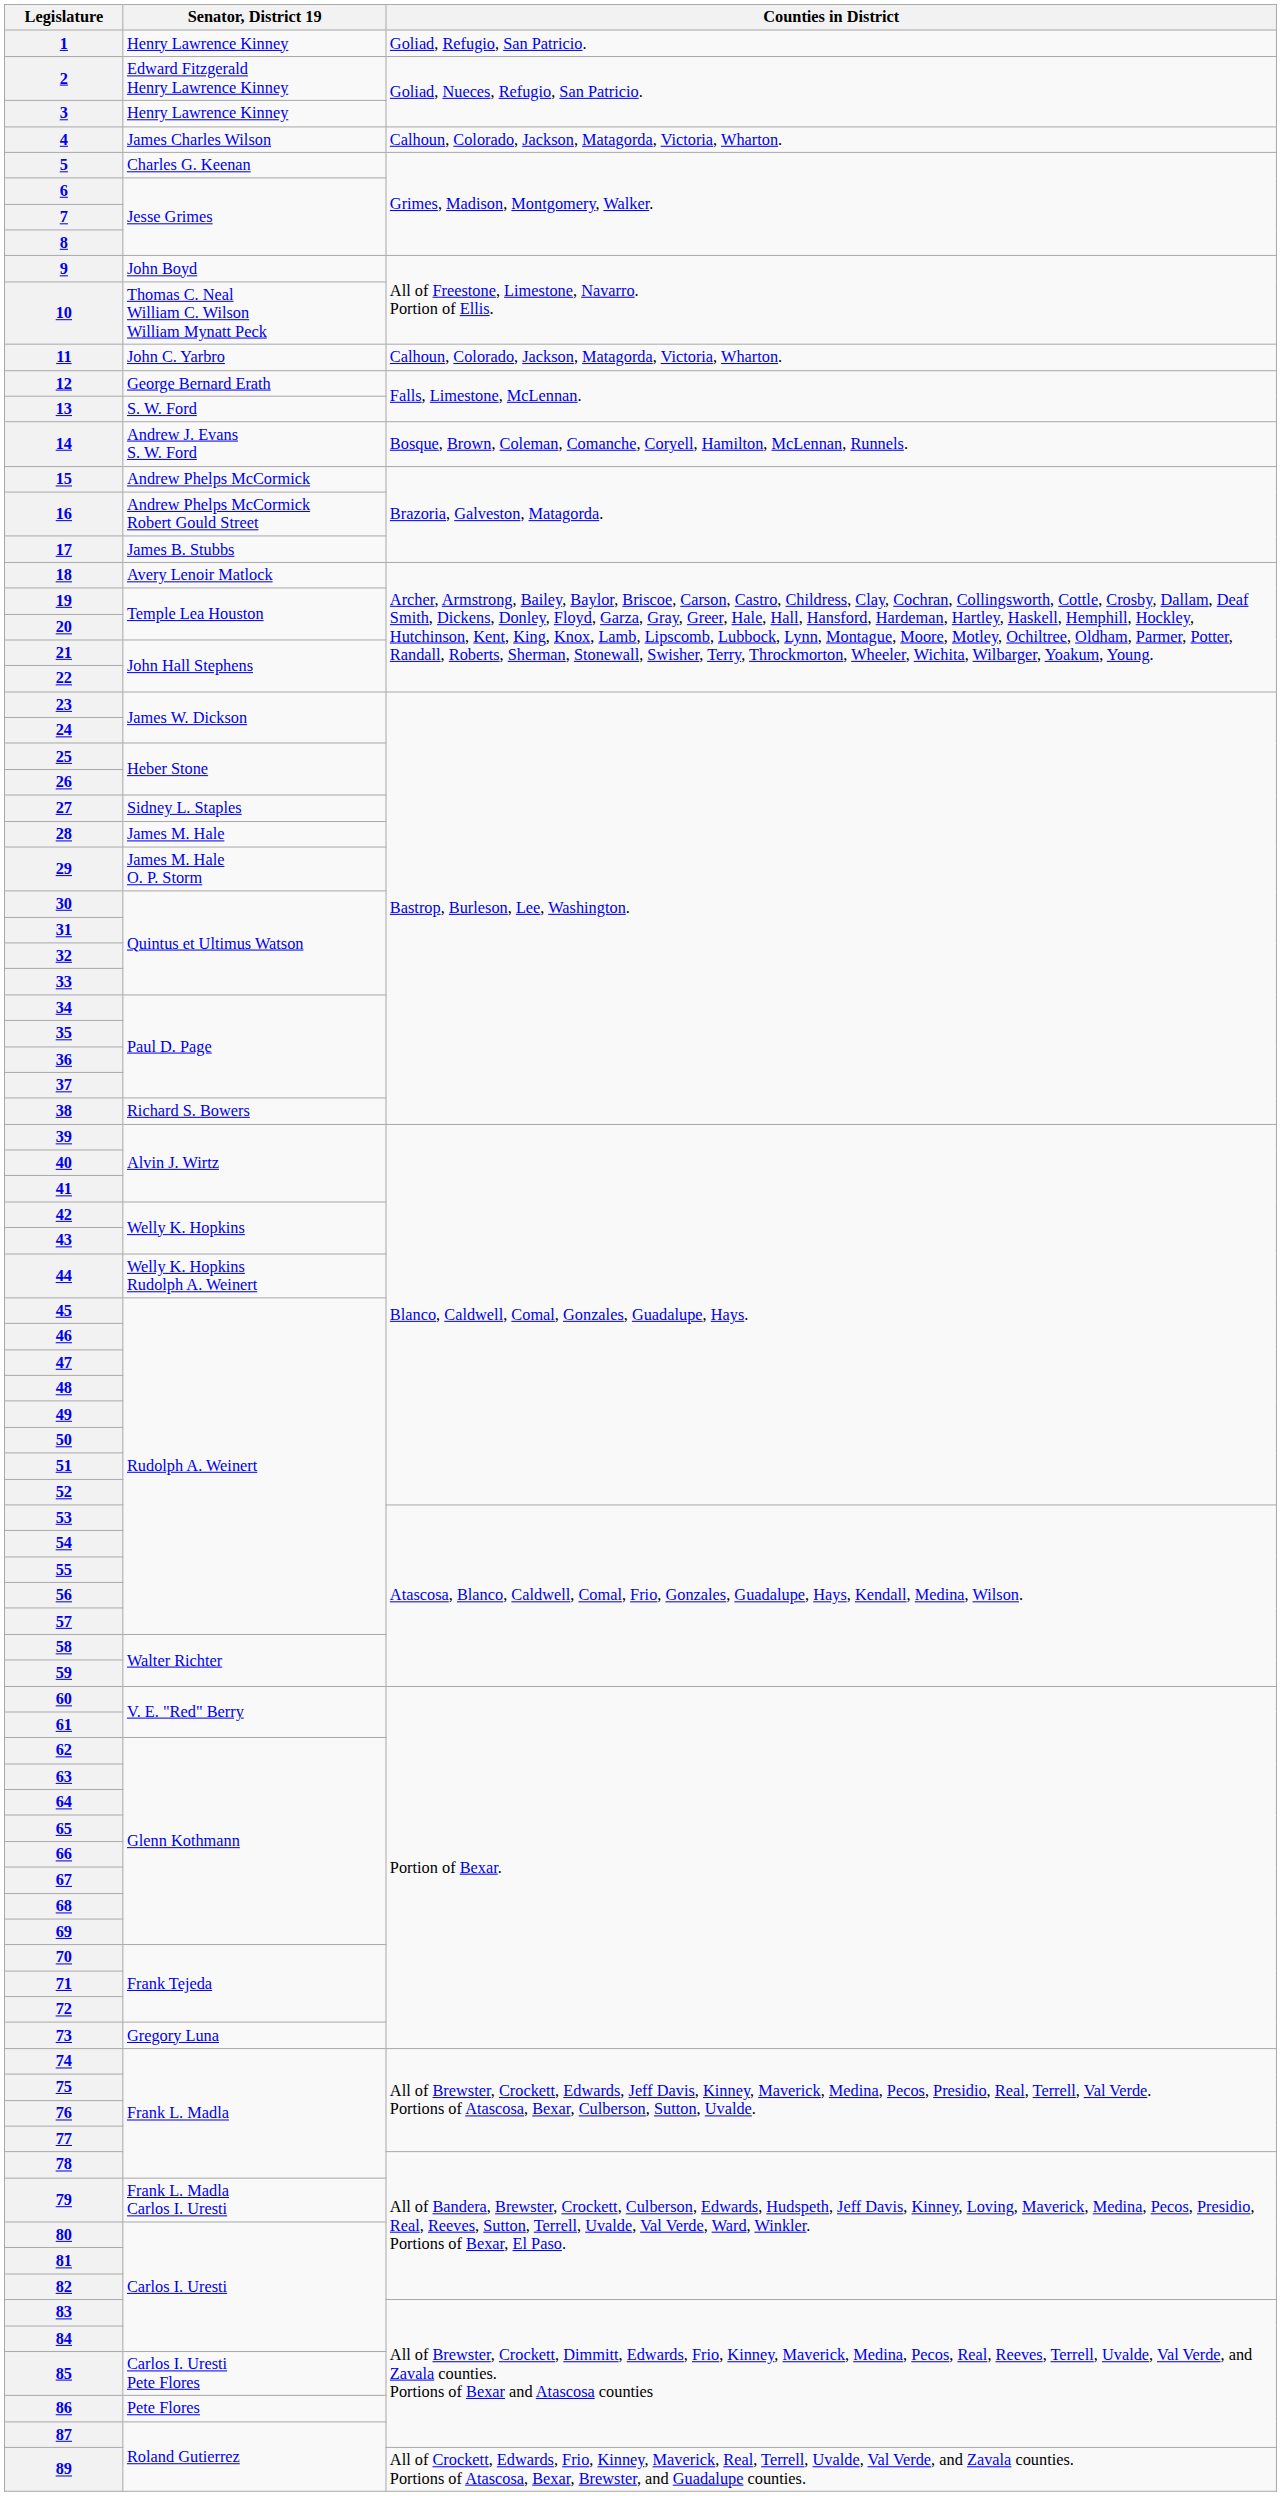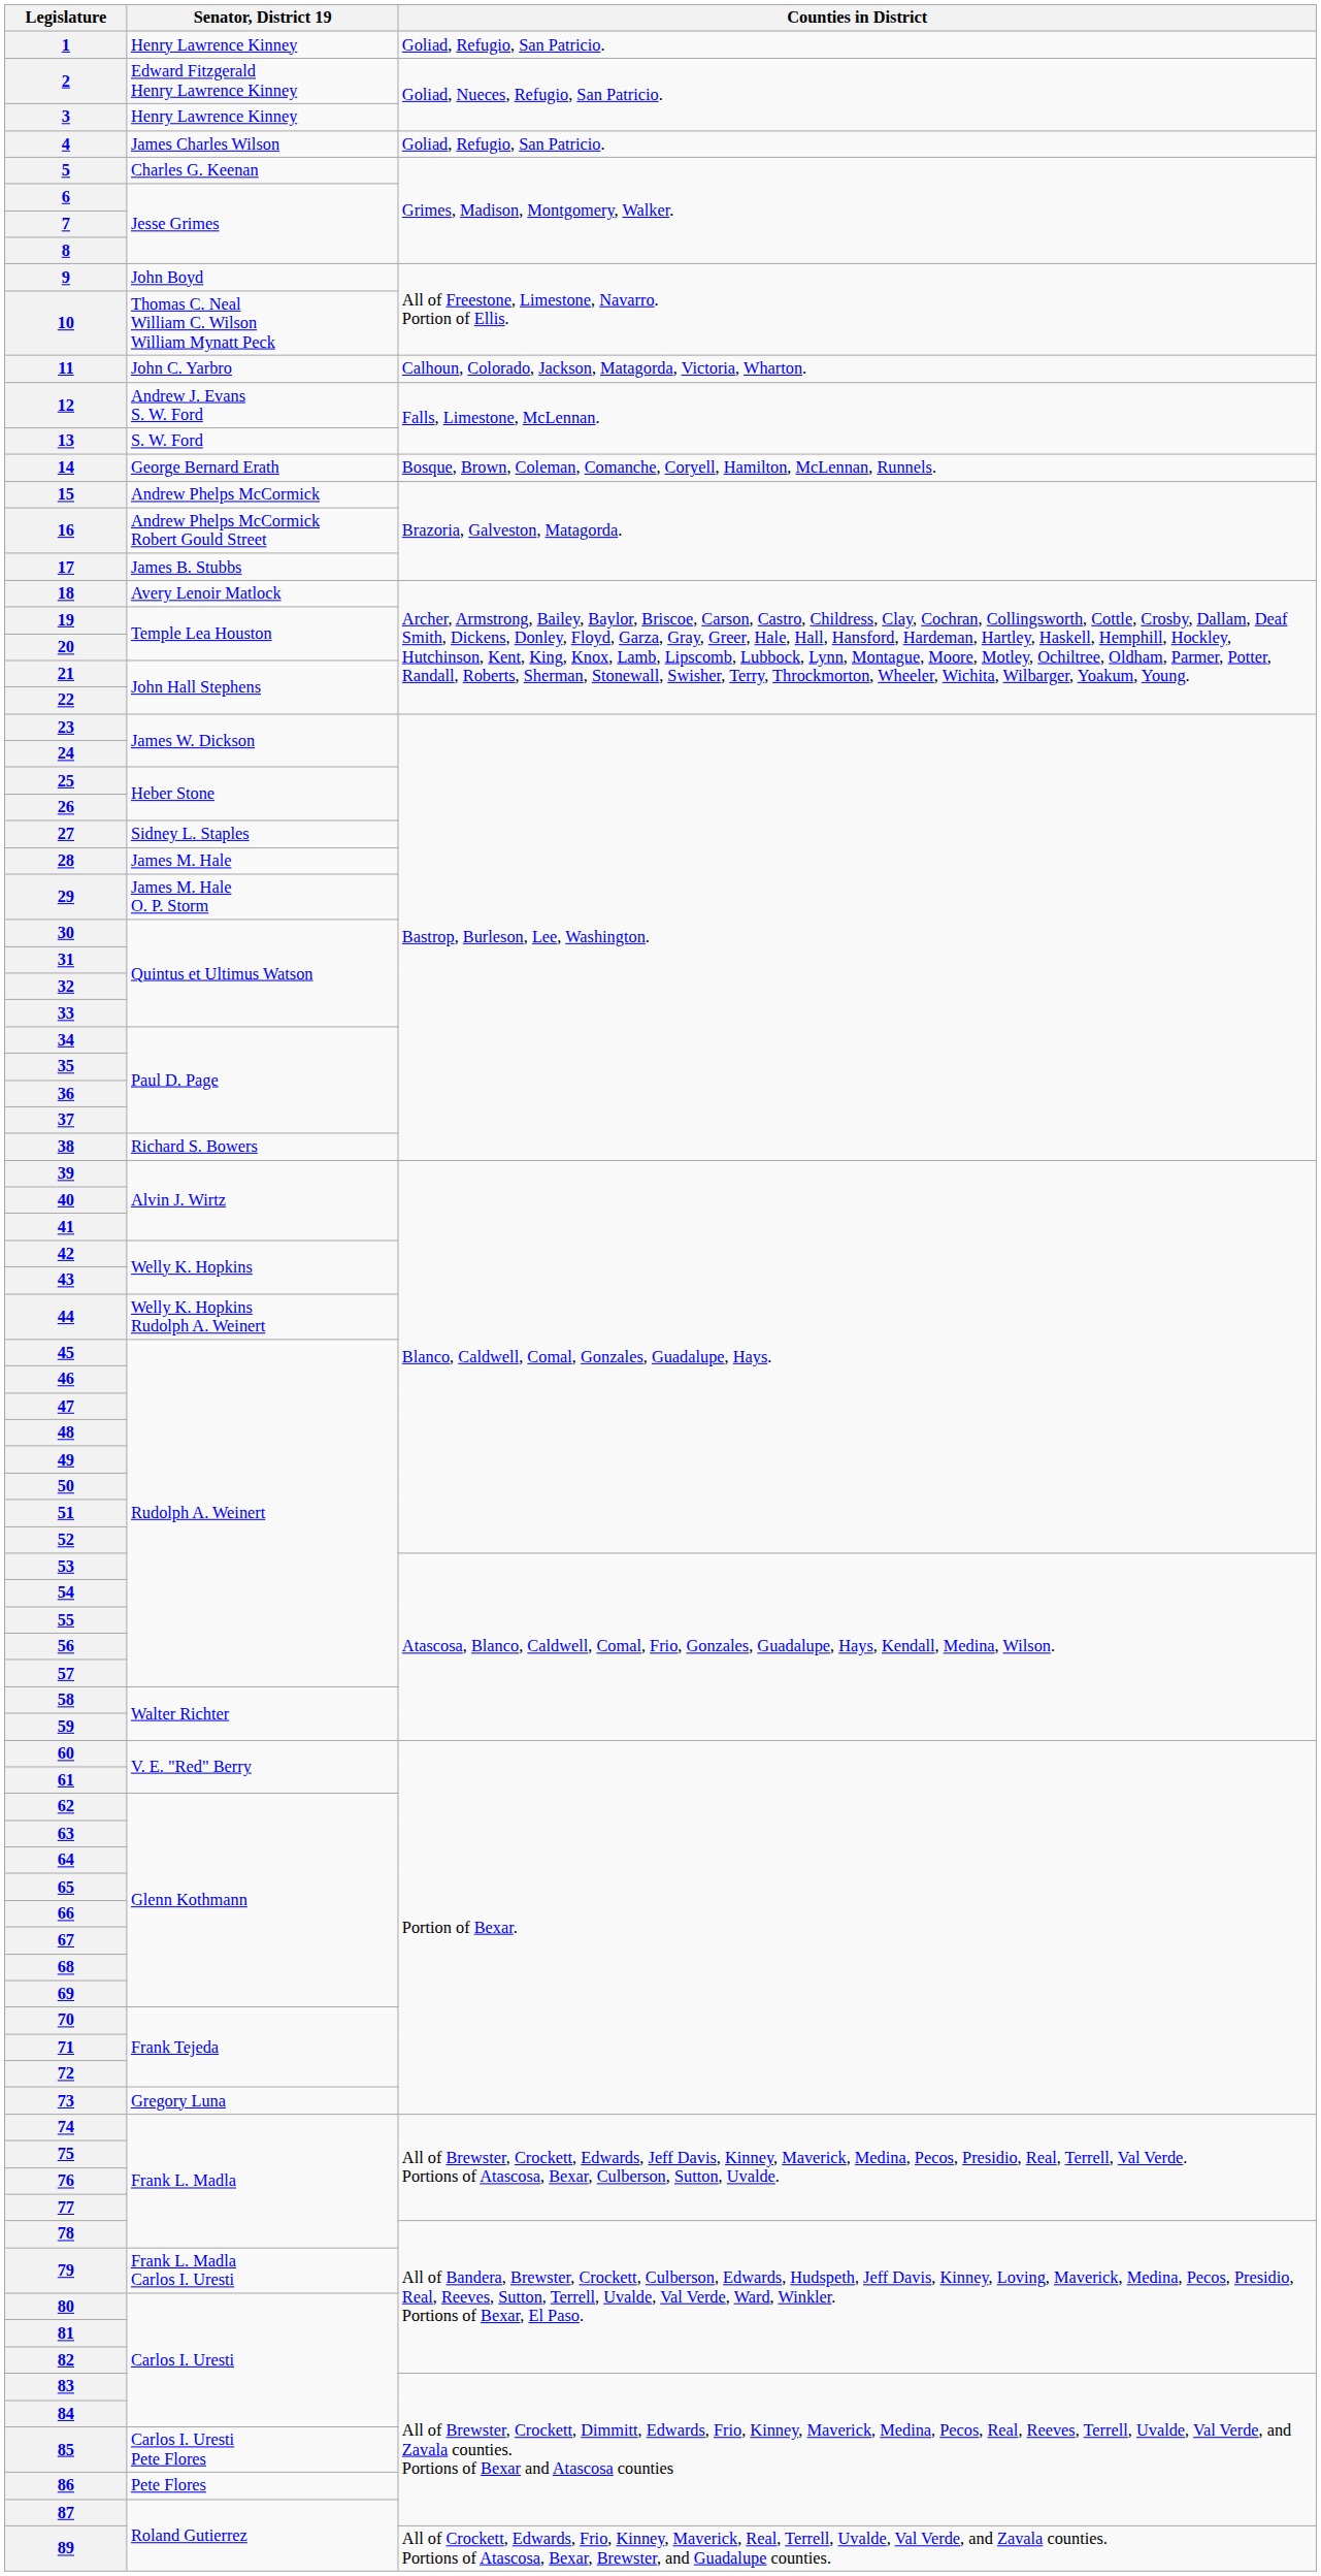4 | Counties in District: Calhoun, Colorado, Jackson, Matagorda, Victoria, Wharton. -> Goliad, Refugio, San Patricio.
12 | Senator, District 19: George Bernard Erath -> Andrew J. Evans S. W. Ford
14 | Senator, District 19: Andrew J. Evans S. W. Ford -> George Bernard Erath
